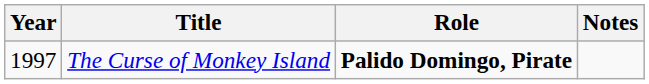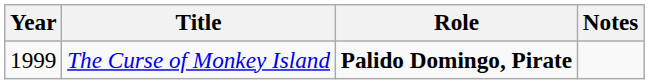The Curse of Monkey Island | Year: 1997 -> 1999
